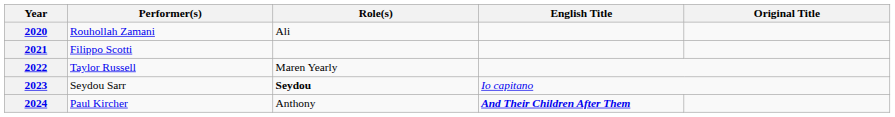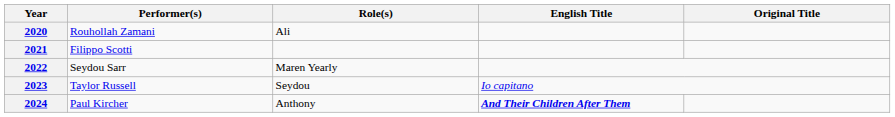2022 | Performer(s): Taylor Russell -> Seydou Sarr
2023 | Performer(s): Seydou Sarr -> Taylor Russell
2023 | Role(s): bold -> normal
